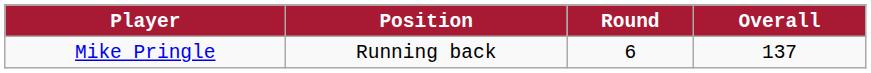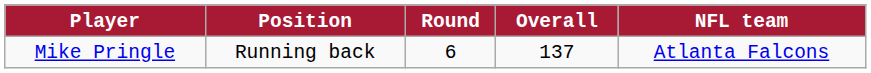+ column: NFL team | Atlanta Falcons
